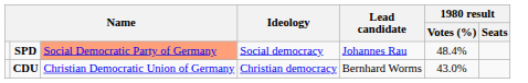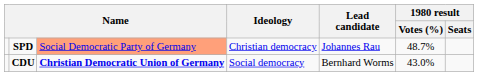SPD | Ideology: Social democracy -> Christian democracy
SPD | 1980 result / Votes (%): 48.4% -> 48.7%
CDU | column 3: normal -> bold
CDU | Ideology: Christian democracy -> Social democracy
